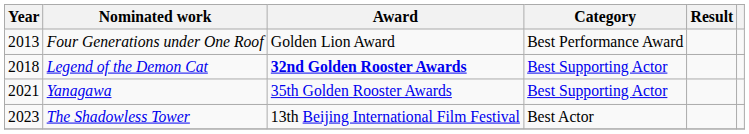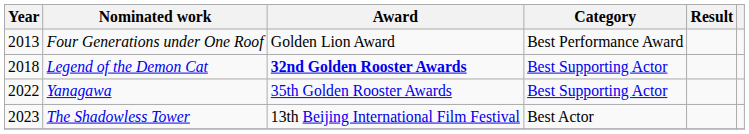Yanagawa | Year: 2021 -> 2022
